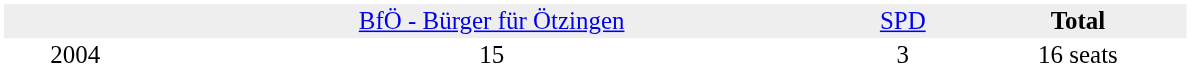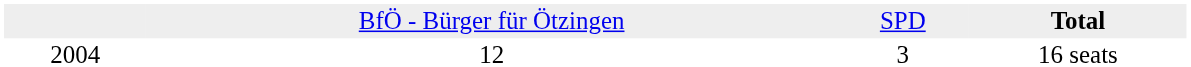16 seats | column 2: 15 -> 12
